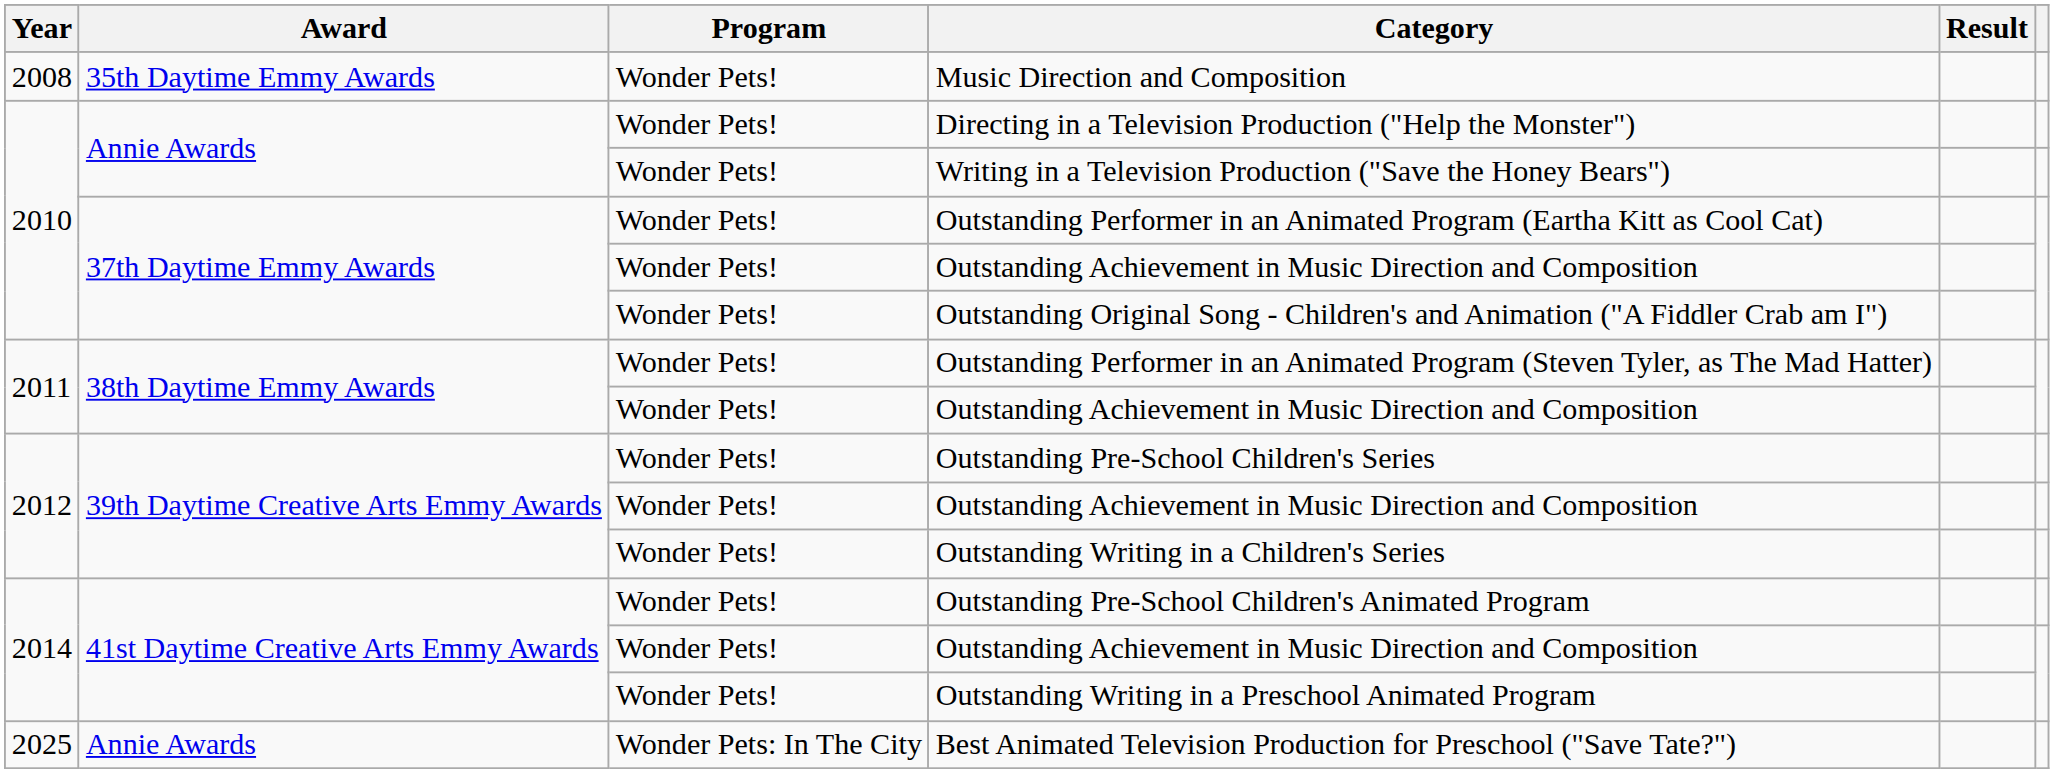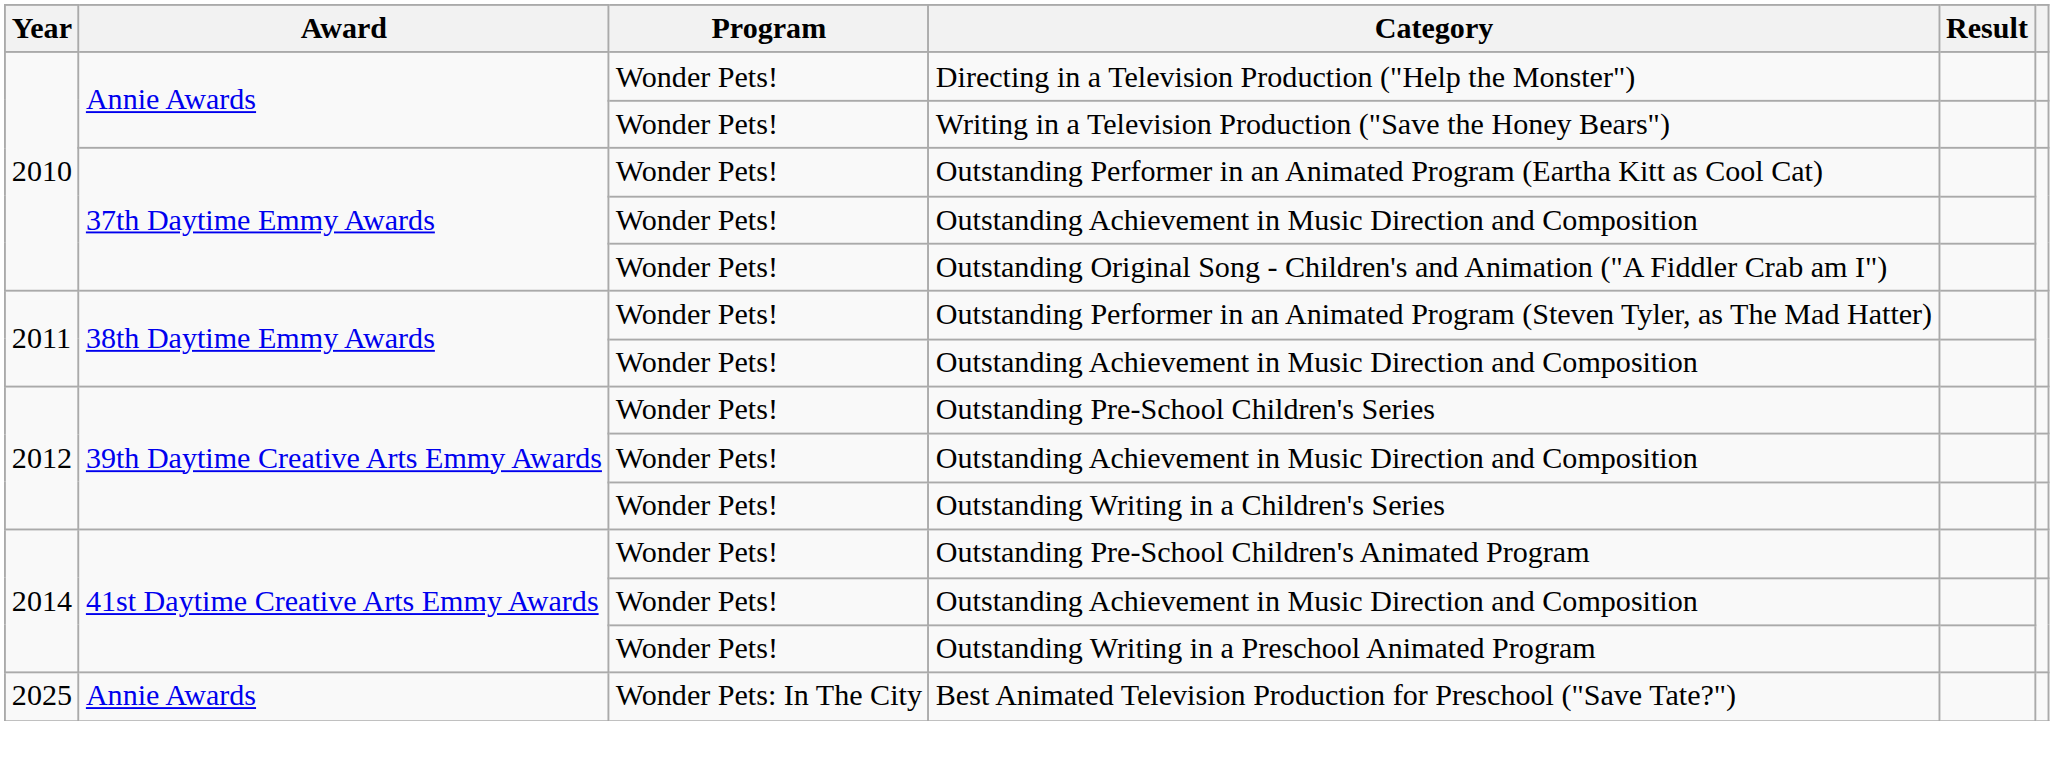- row: 2008 | 35th Daytime Emmy Awards | Wonder Pets! | Music Direction and Composition
